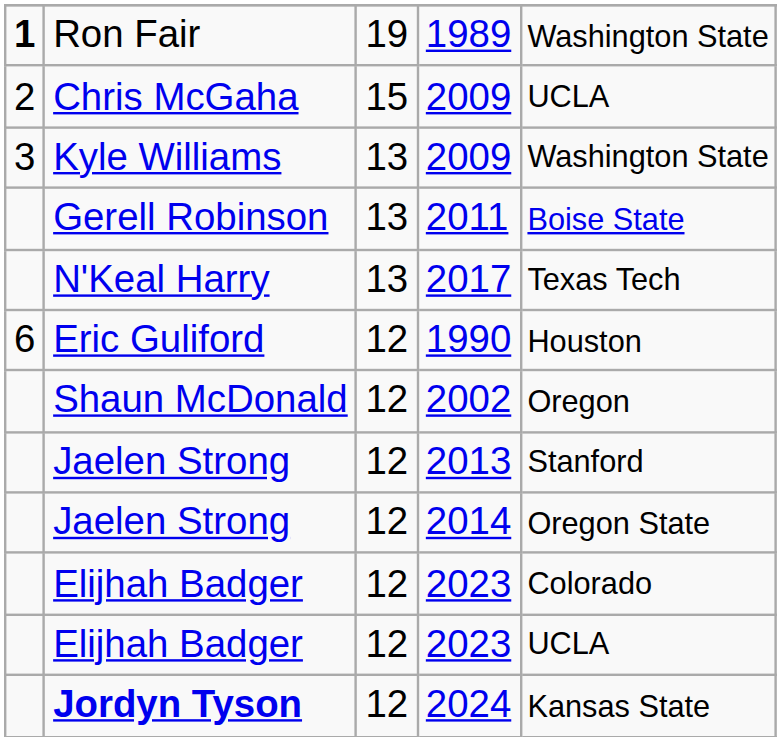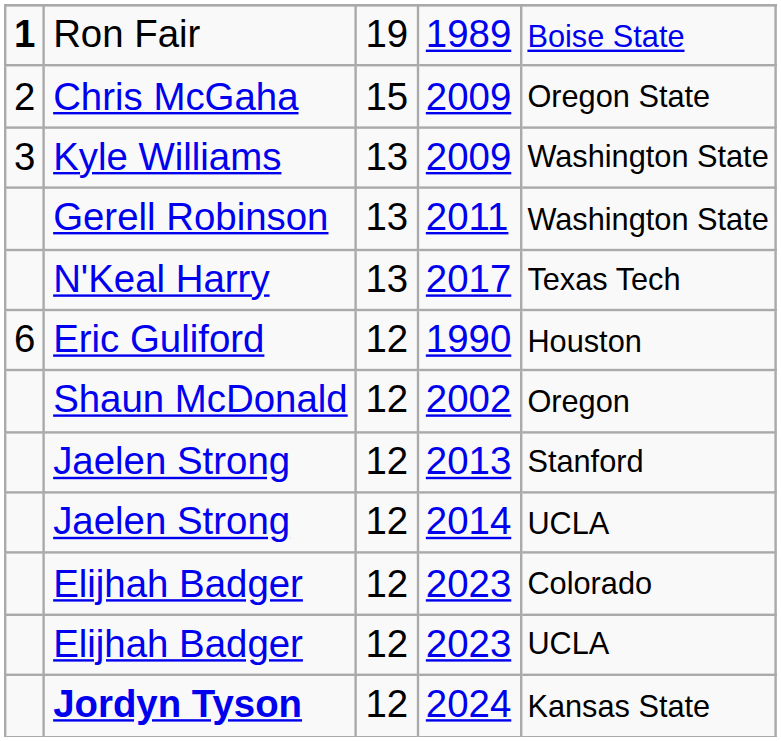Ron Fair | column 5: Washington State -> Boise State
Chris McGaha | column 5: UCLA -> Oregon State
Gerell Robinson | column 5: Boise State -> Washington State
Jaelen Strong / 2014 | column 5: Oregon State -> UCLA
